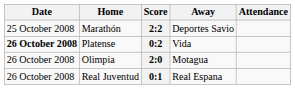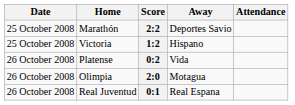+ row: 25 October 2008 | Victoria | 1:2 | Hispano
0:2 | Date: bold -> normal
